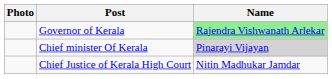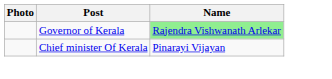Chief minister Of Kerala | Name: lightgrey background -> no background
- row: Chief Justice of Kerala High Court | Nitin Madhukar Jamdar
